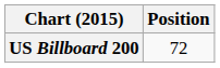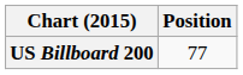US Billboard 200 | Position: 72 -> 77
